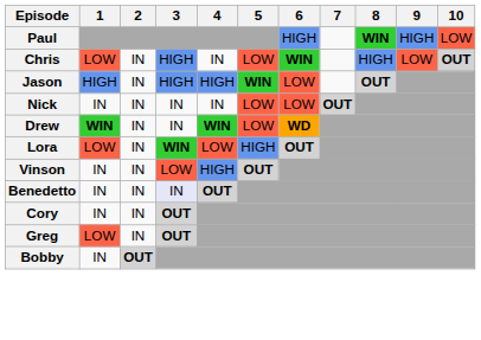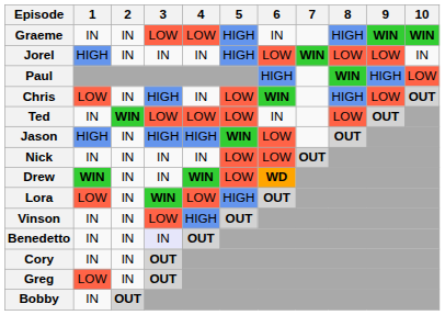+ row: Graeme | IN | IN | LOW | LOW | HIGH | IN | HIGH | WIN | WIN
+ row: Jorel | HIGH | IN | IN | IN | HIGH | LOW | WIN | LOW | LOW | IN
+ row: Ted | IN | WIN | LOW | LOW | LOW | IN | LOW | OUT
